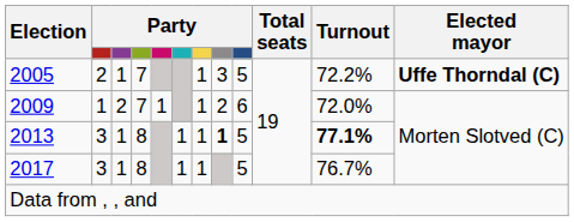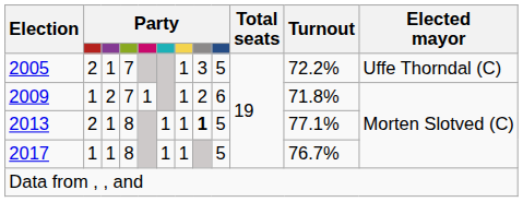2005 | Elected mayor: bold -> normal
2009 | Turnout: 72.0% -> 71.8%
2013 | column 2: 3 -> 2
2013 | Turnout: bold -> normal
2017 | column 2: 3 -> 1
